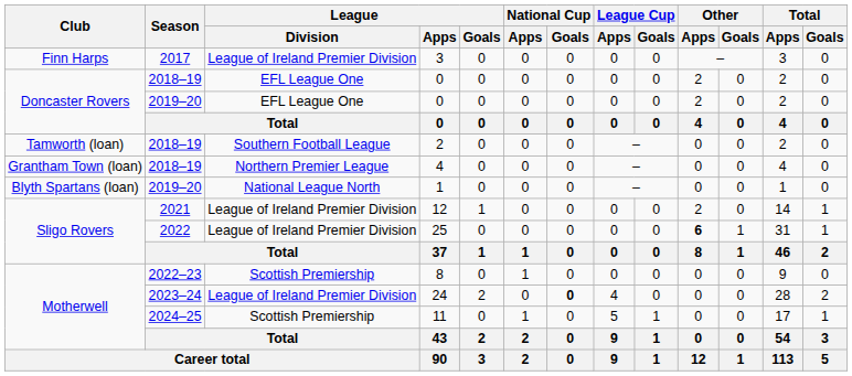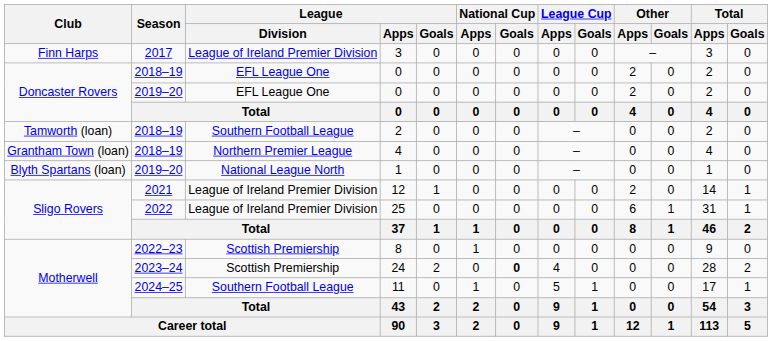25 | Other / Apps: bold -> normal
24 | League / Division: League of Ireland Premier Division -> Scottish Premiership
11 | League / Division: Scottish Premiership -> Southern Football League
